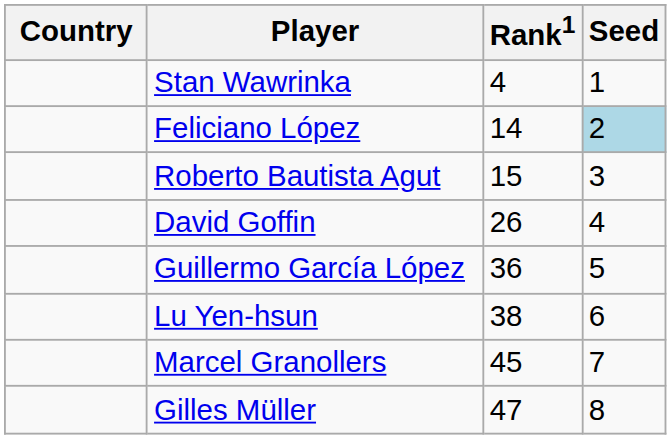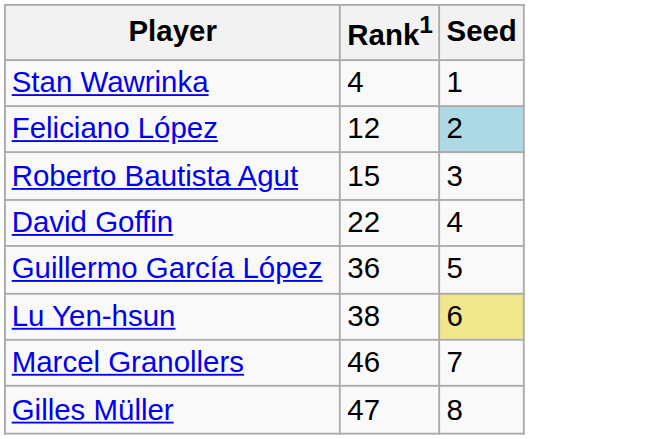- column: Country
Feliciano López | Rank1: 14 -> 12
David Goffin | Rank1: 26 -> 22
Lu Yen-hsun | Seed: no background -> khaki background
Marcel Granollers | Rank1: 45 -> 46
